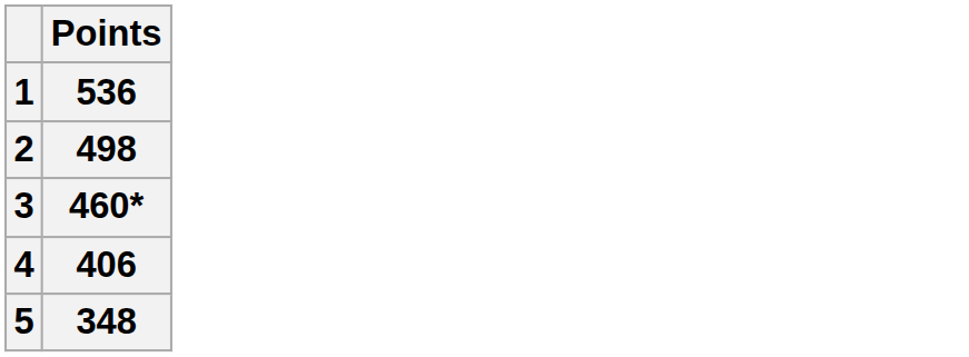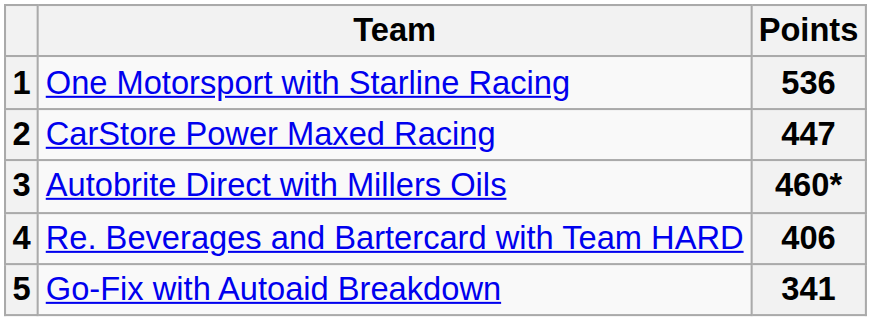+ column: Team | One Motorsport with Starline Racing | CarStore Power Maxed Racing | Autobrite Direct with Millers Oils | Re. Beverages and Bartercard with Team HARD | Go-Fix with Autoaid Breakdown
2 | Points: 498 -> 447
5 | Points: 348 -> 341
